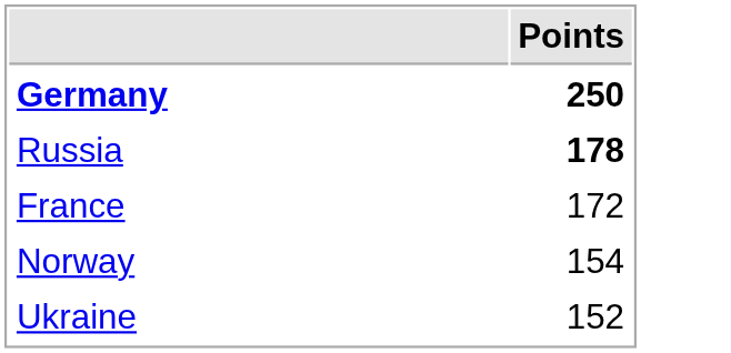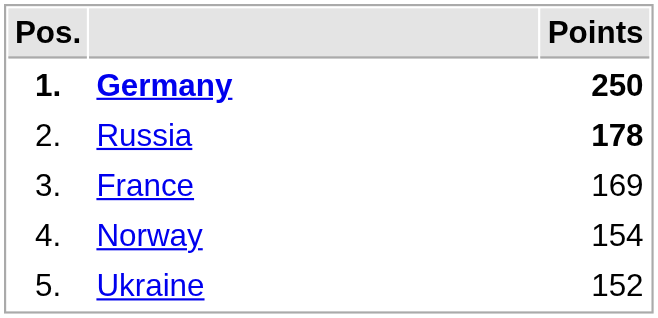+ column: Pos. | 1. | 2. | 3. | 4. | 5.
France | Points: 172 -> 169
